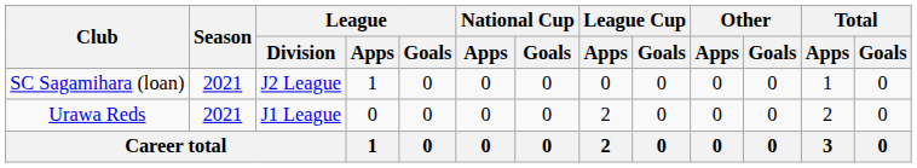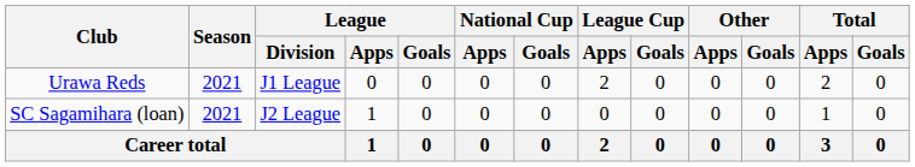rows swapped: Urawa Reds <-> SC Sagamihara (loan)
